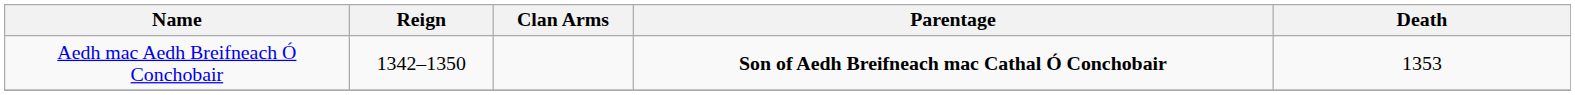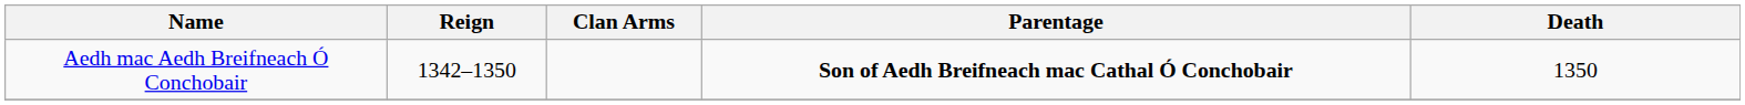Aedh mac Aedh Breifneach Ó Conchobair | Death: 1353 -> 1350
